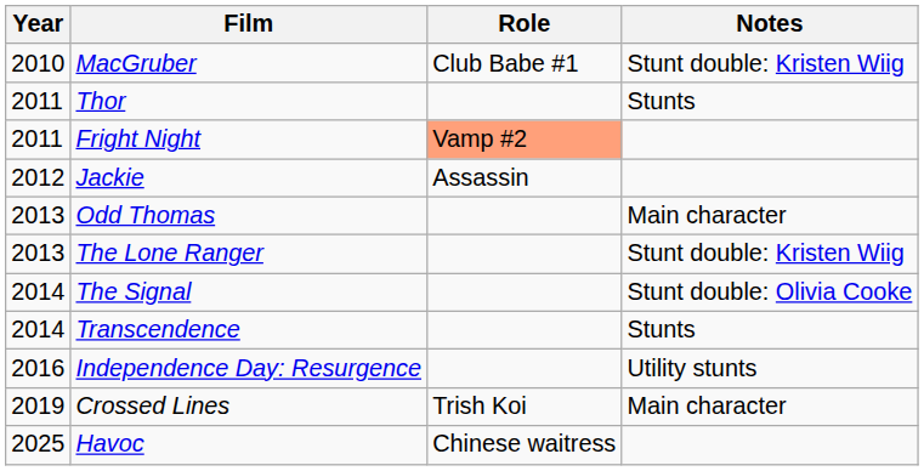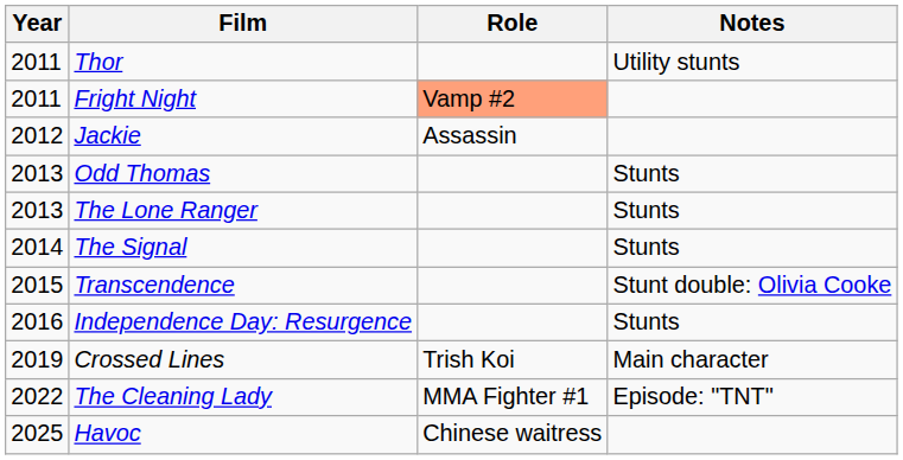- row: 2010 | MacGruber | Club Babe #1 | Stunt double: Kristen Wiig
Thor | Notes: Stunts -> Utility stunts
Odd Thomas | Notes: Main character -> Stunts
The Lone Ranger | Notes: Stunt double: Kristen Wiig -> Stunts
The Signal | Notes: Stunt double: Olivia Cooke -> Stunts
Transcendence | Year: 2014 -> 2015
Transcendence | Notes: Stunts -> Stunt double: Olivia Cooke
Independence Day: Resurgence | Notes: Utility stunts -> Stunts
+ row: 2022 | The Cleaning Lady | MMA Fighter #1 | Episode: "TNT"
